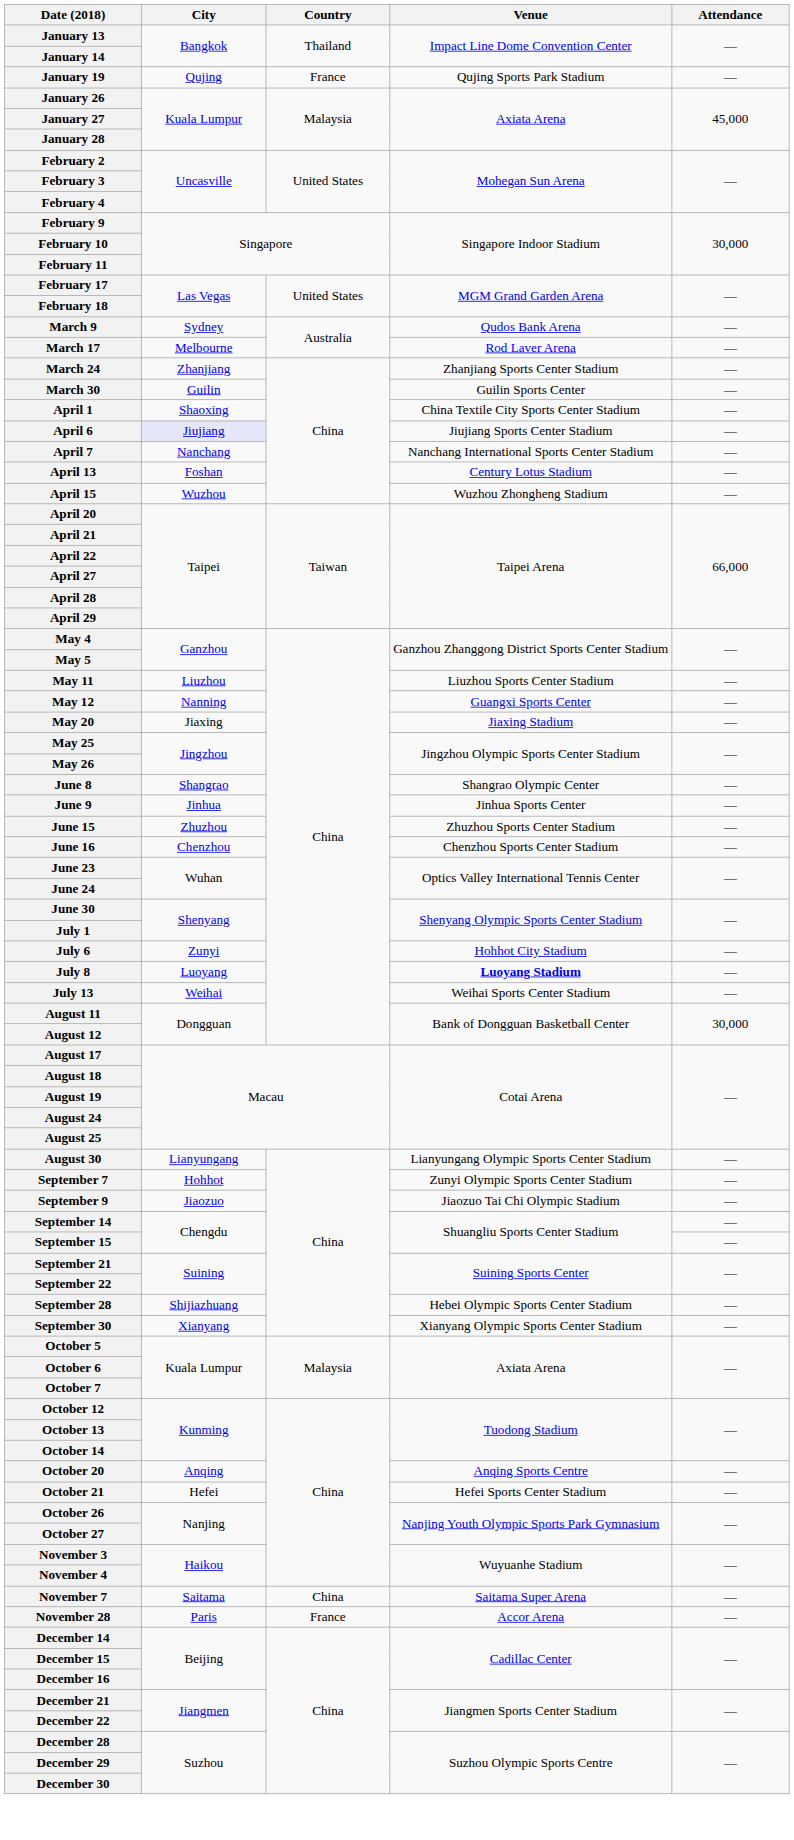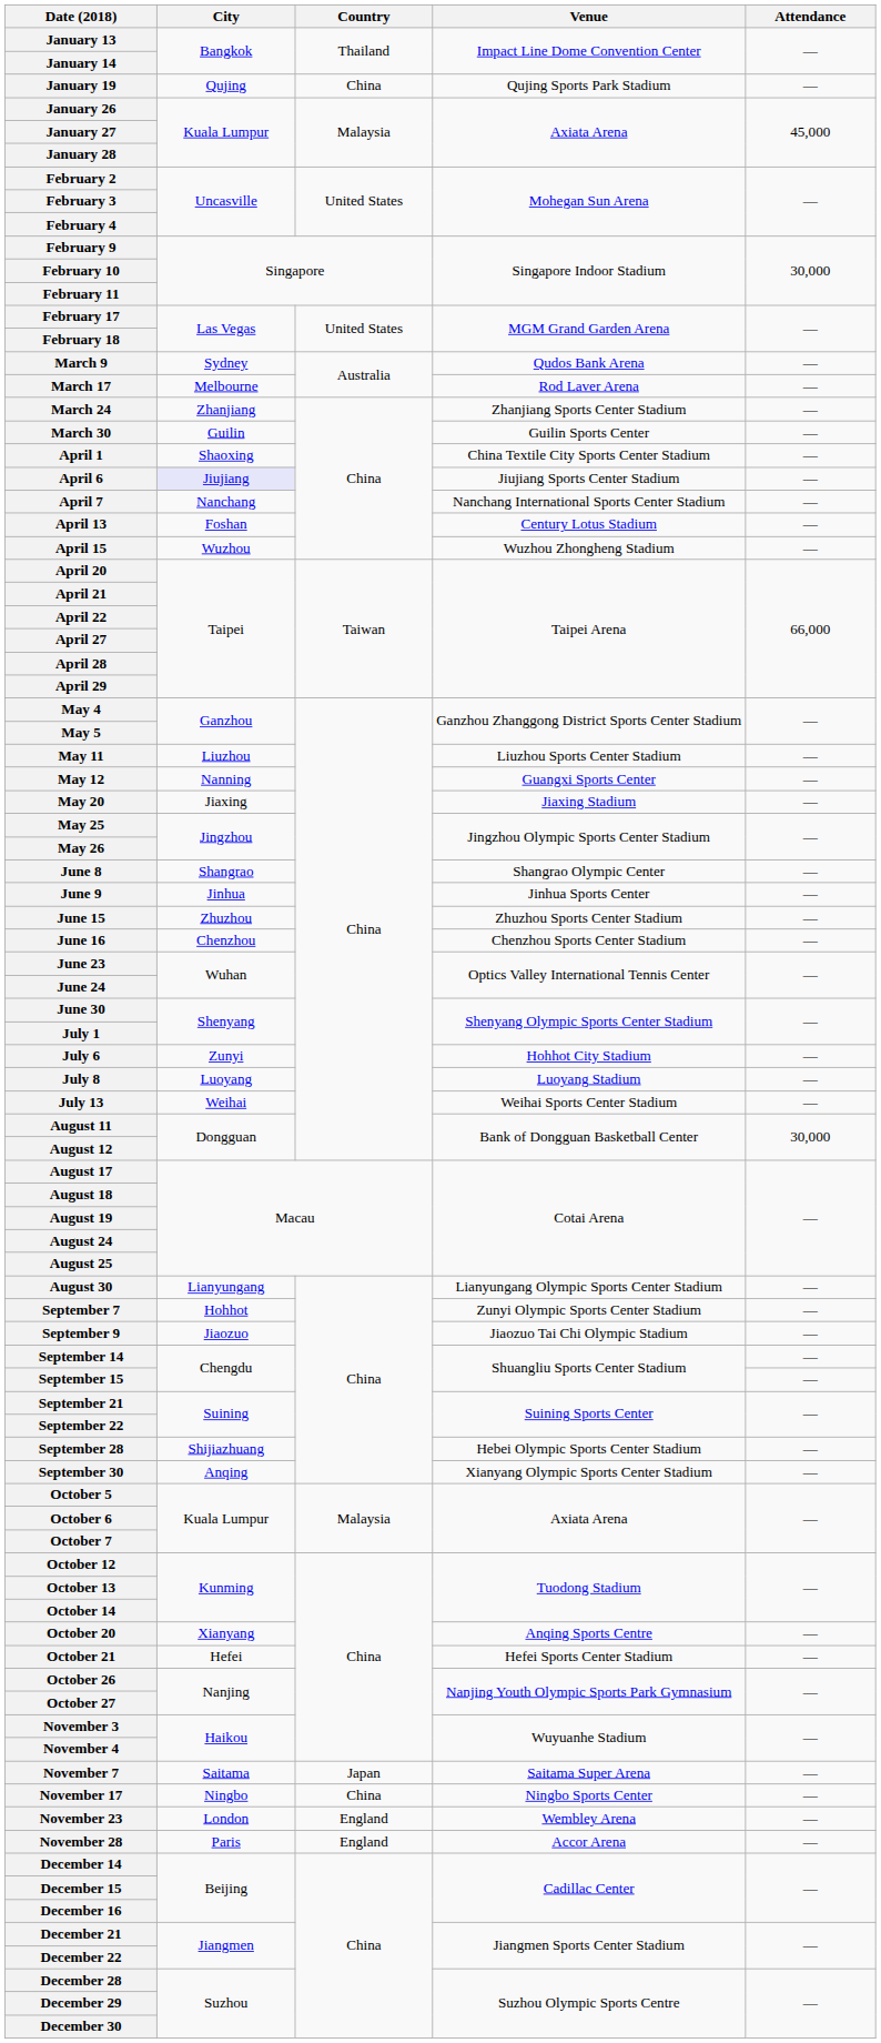January 19 | Country: France -> China
July 8 | Venue: bold -> normal
September 30 | City: Xianyang -> Anqing
October 20 | City: Anqing -> Xianyang
November 7 | Country: China -> Japan
+ row: November 17 | Ningbo | China | Ningbo Sports Center | —
+ row: November 23 | London | England | Wembley Arena | —
November 28 | Country: France -> England
